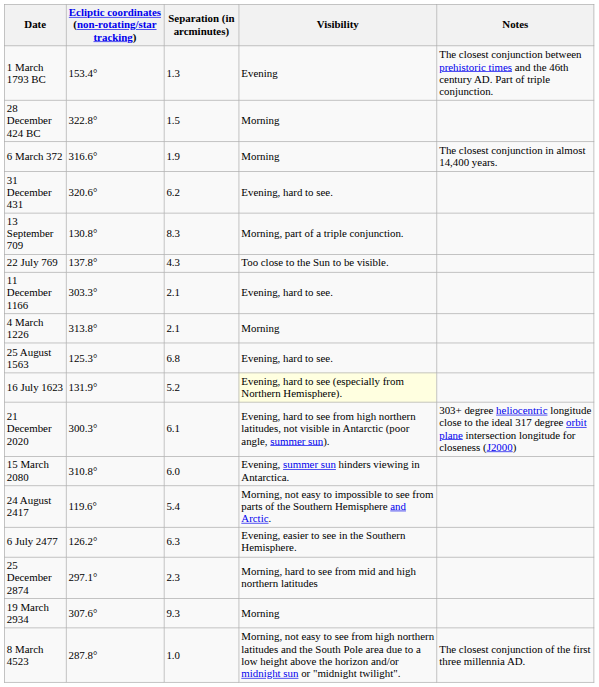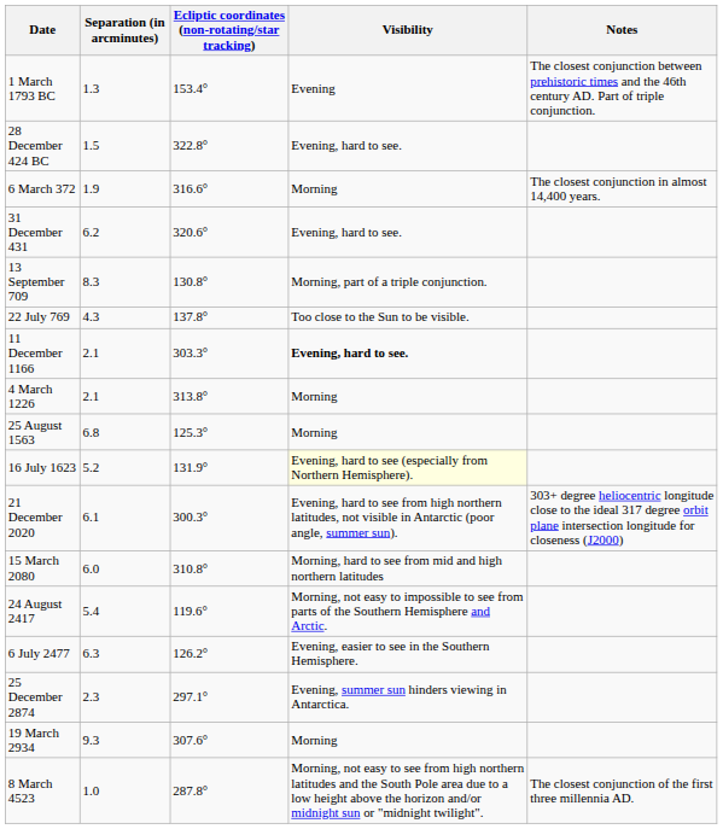columns swapped: Ecliptic coordinates (non-rotating/star tracking) <-> Separation (in arcminutes)
28 December 424 BC | Visibility: Morning -> Evening, hard to see.
11 December 1166 | Visibility: normal -> bold
25 August 1563 | Visibility: Evening, hard to see. -> Morning
15 March 2080 | Visibility: Evening, summer sun hinders viewing in Antarctica. -> Morning, hard to see from mid and high northern latitudes
25 December 2874 | Visibility: Morning, hard to see from mid and high northern latitudes -> Evening, summer sun hinders viewing in Antarctica.
